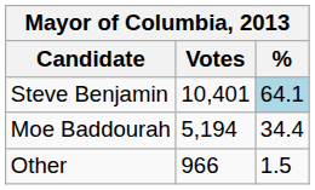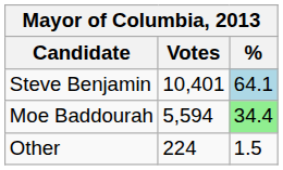Moe Baddourah | Votes: 5,194 -> 5,594
Moe Baddourah | %: no background -> lightgreen background
Other | Votes: 966 -> 224
